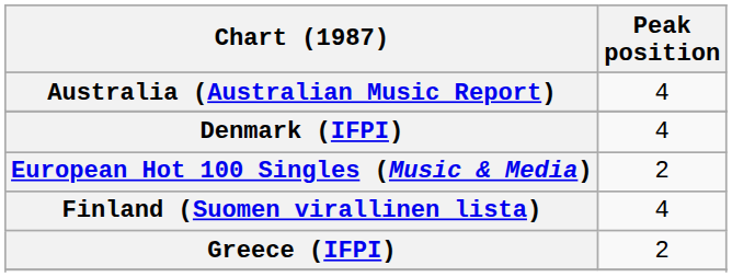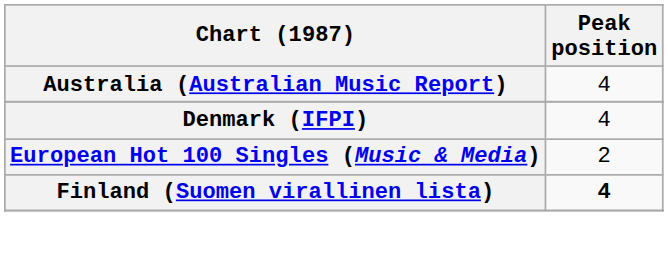Finland (Suomen virallinen lista) | Peak position: normal -> bold
- row: Greece (IFPI) | 2
